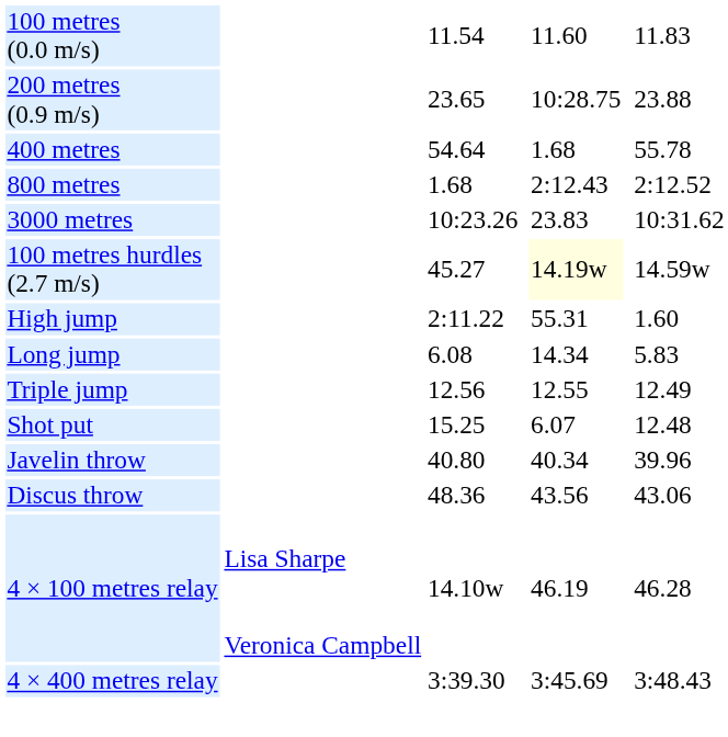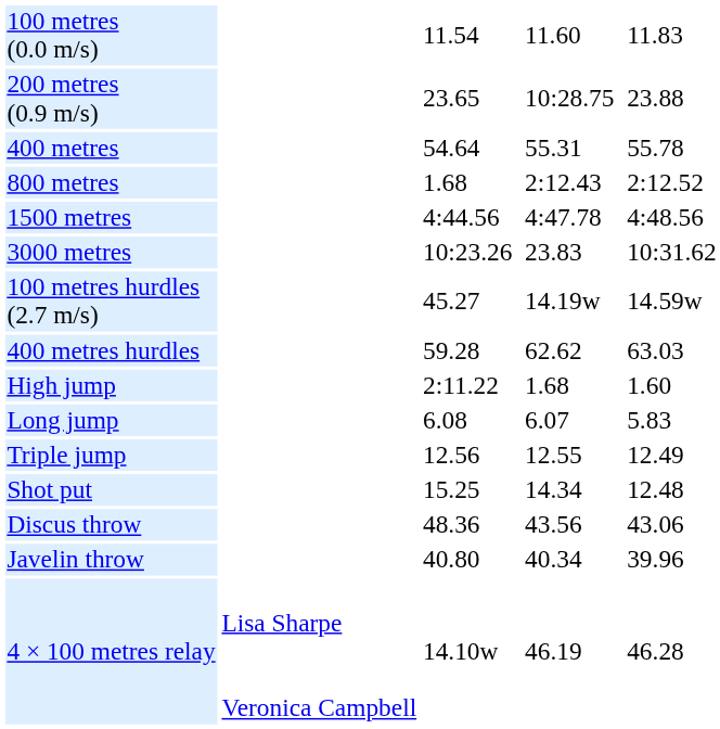400 metres | column 5: 1.68 -> 55.31
+ row: 1500 metres | 4:44.56 | 4:47.78 | 4:48.56
100 metres hurdles (2.7 m/s) | column 5: lightyellow background -> no background
+ row: 400 metres hurdles | 59.28 | 62.62 | 63.03
High jump | column 5: 55.31 -> 1.68
Long jump | column 5: 14.34 -> 6.07
Shot put | column 5: 6.07 -> 14.34
rows swapped: Discus throw <-> Javelin throw
- row: 4 × 400 metres relay | 3:39.30 | 3:45.69 | 3:48.43
